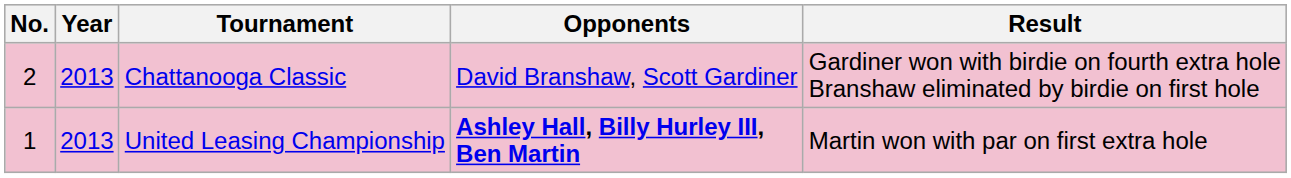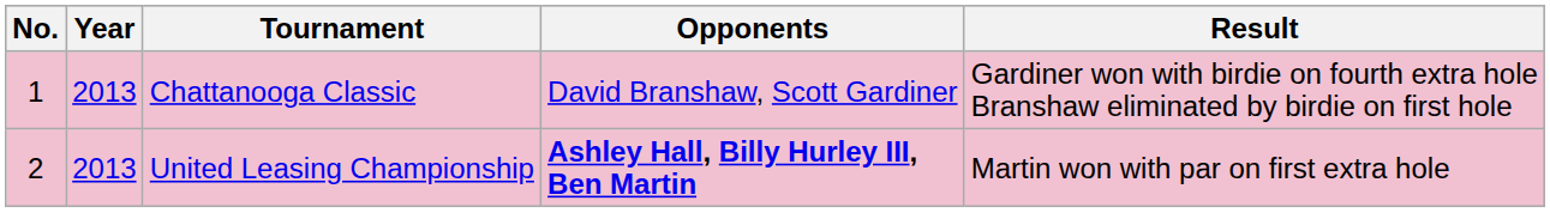Chattanooga Classic | No.: 2 -> 1
United Leasing Championship | No.: 1 -> 2
